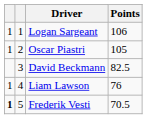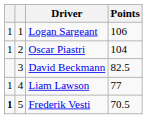Oscar Piastri | Points: 105 -> 104
Liam Lawson | Points: 76 -> 77
